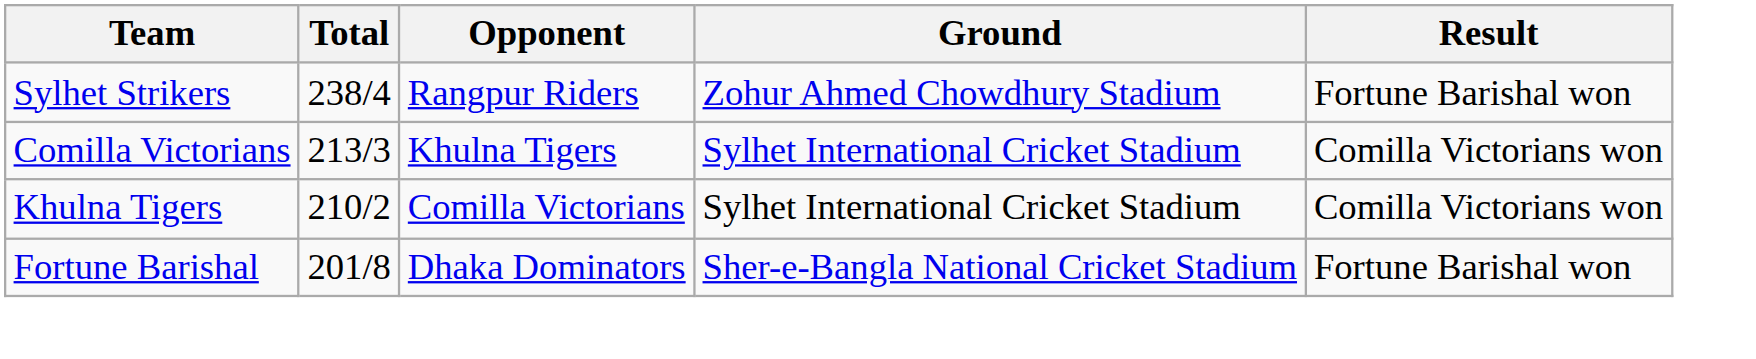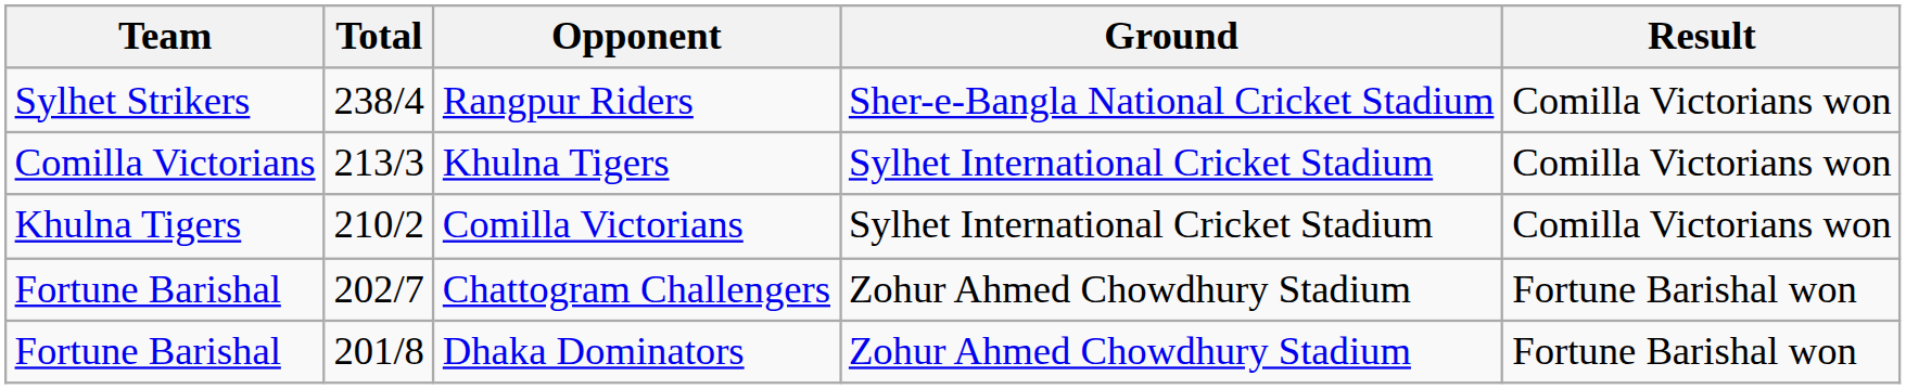Rangpur Riders | Ground: Zohur Ahmed Chowdhury Stadium -> Sher-e-Bangla National Cricket Stadium
Rangpur Riders | Result: Fortune Barishal won -> Comilla Victorians won
+ row: Fortune Barishal | 202/7 | Chattogram Challengers | Zohur Ahmed Chowdhury Stadium | Fortune Barishal won
Dhaka Dominators | Ground: Sher-e-Bangla National Cricket Stadium -> Zohur Ahmed Chowdhury Stadium
